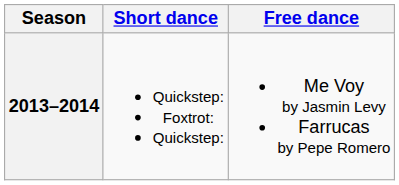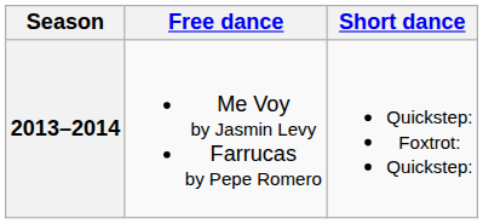columns swapped: Short dance <-> Free dance
